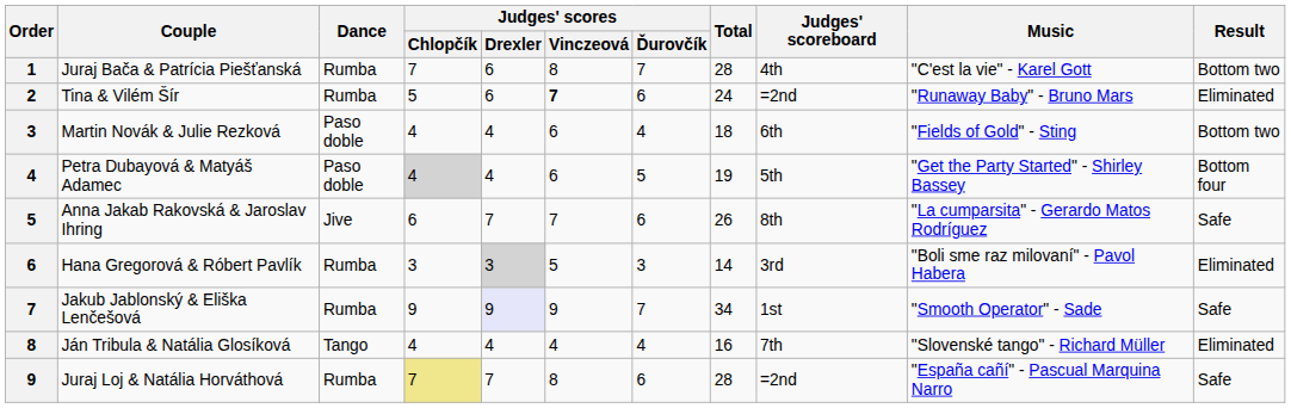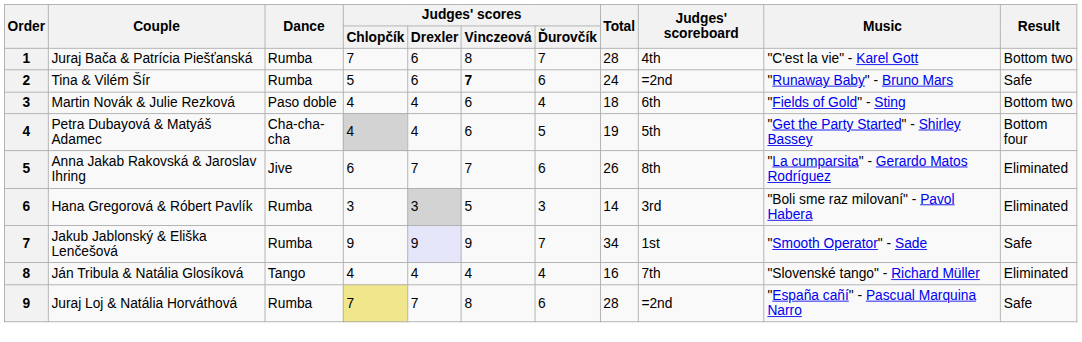Tina & Vilém Šír | Result: Eliminated -> Safe
Petra Dubayová & Matyáš Adamec | Dance: Paso doble -> Cha-cha-cha
Anna Jakab Rakovská & Jaroslav Ihring | Result: Safe -> Eliminated
